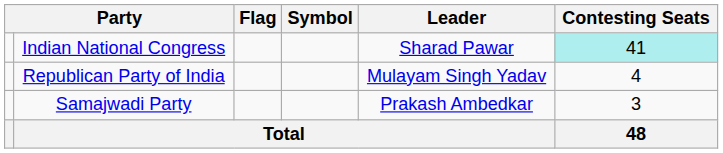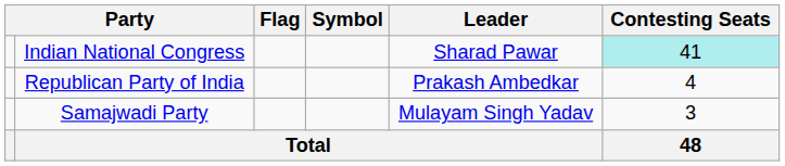Republican Party of India | Leader: Mulayam Singh Yadav -> Prakash Ambedkar
Samajwadi Party | Leader: Prakash Ambedkar -> Mulayam Singh Yadav
